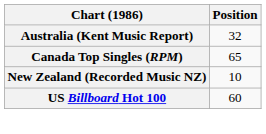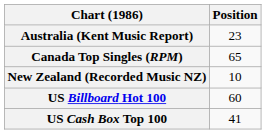Australia (Kent Music Report) | Position: 32 -> 23
+ row: US Cash Box Top 100 | 41
